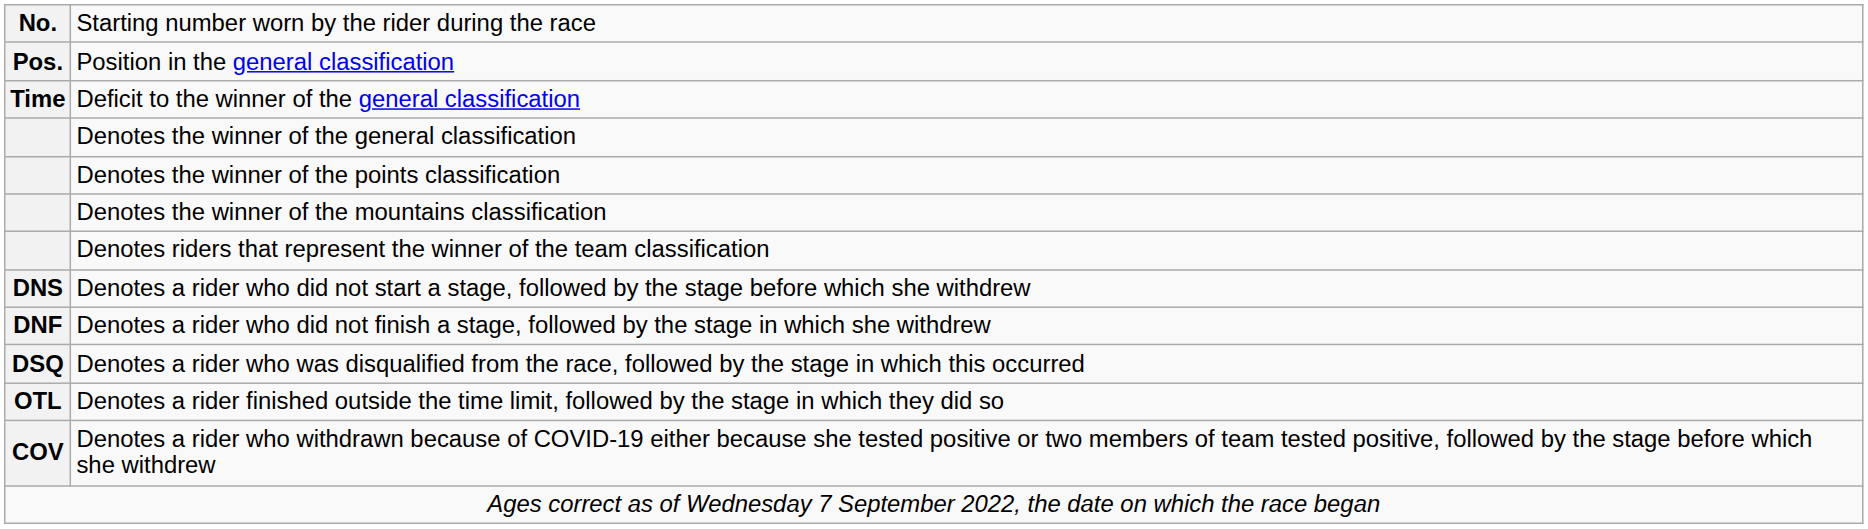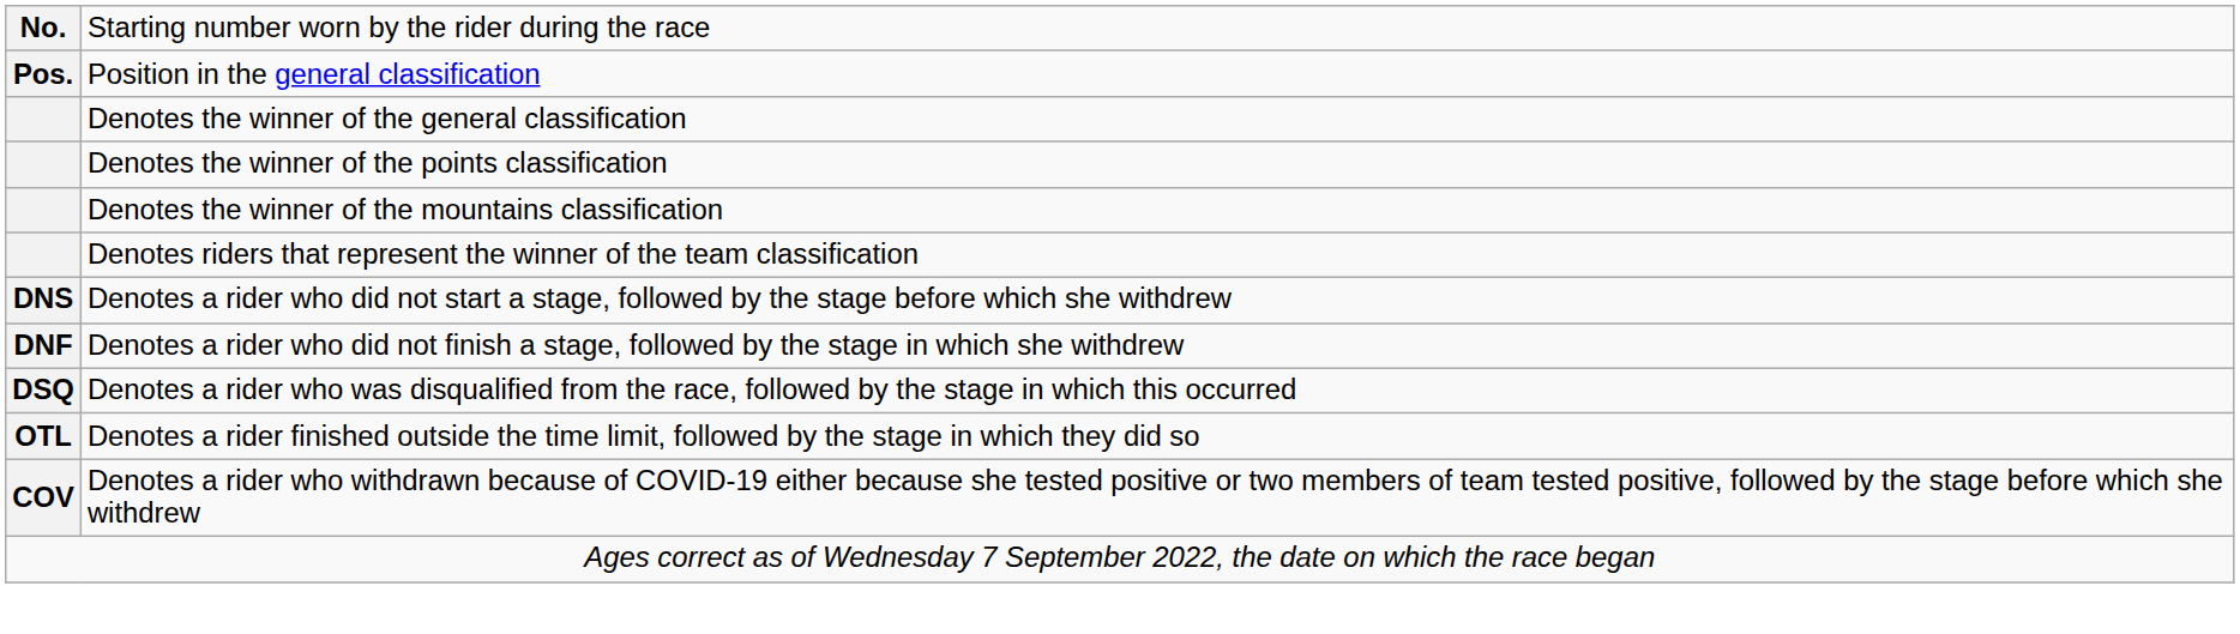- row: Time | Deficit to the winner of the general classification
